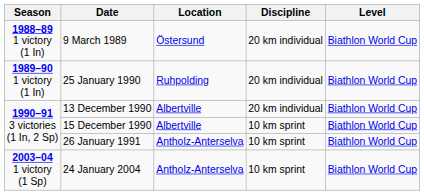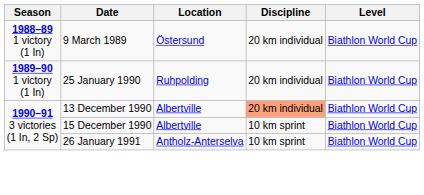13 December 1990 | Discipline: no background -> lightsalmon background
- row: 2003–04 1 victory (1 Sp) | 24 January 2004 | Antholz-Anterselva | 10 km sprint | Biathlon World Cup
